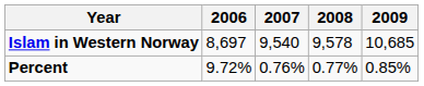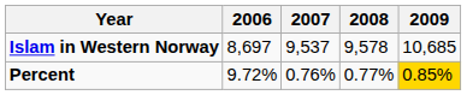Islam in Western Norway | 2007: 9,540 -> 9,537
Percent | 2009: no background -> gold background
